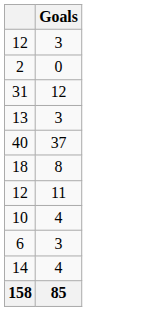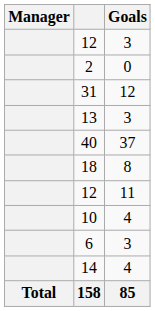+ column: Manager | Total
